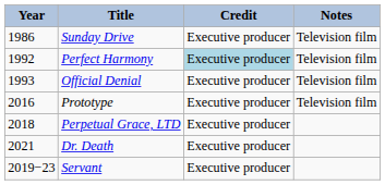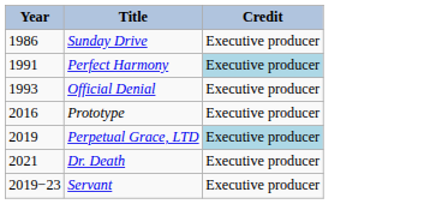- column: Notes | Television film | Television film | Television film | Television film
Perfect Harmony | Year: 1992 -> 1991
Perpetual Grace, LTD | Year: 2018 -> 2019
Perpetual Grace, LTD | Credit: no background -> lightblue background
